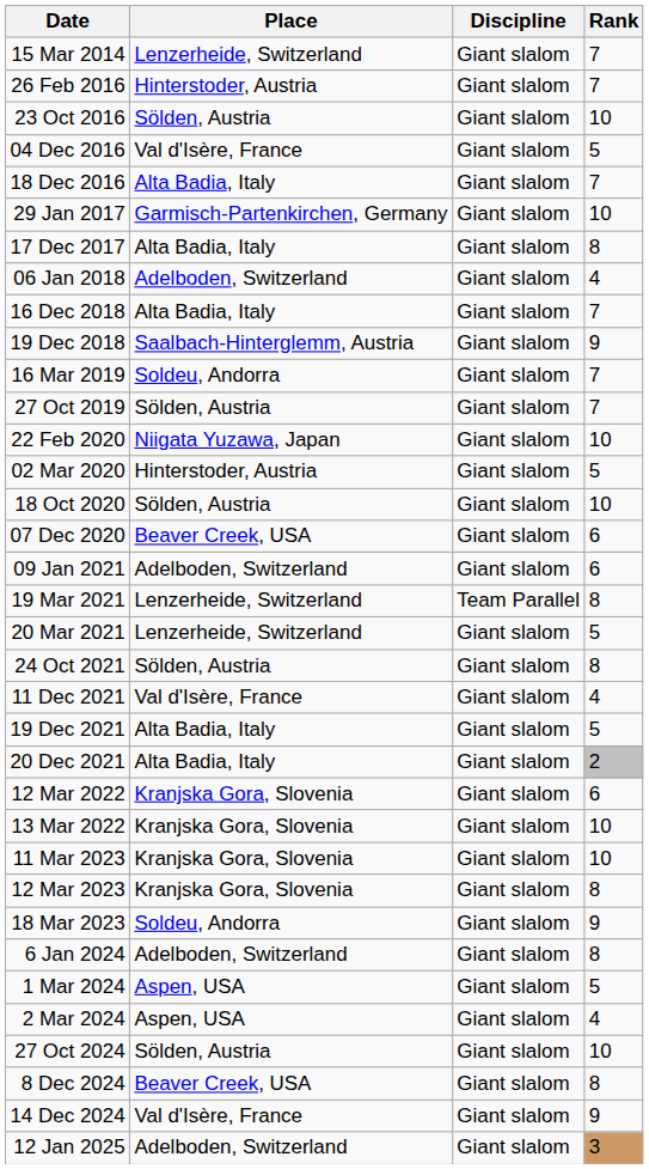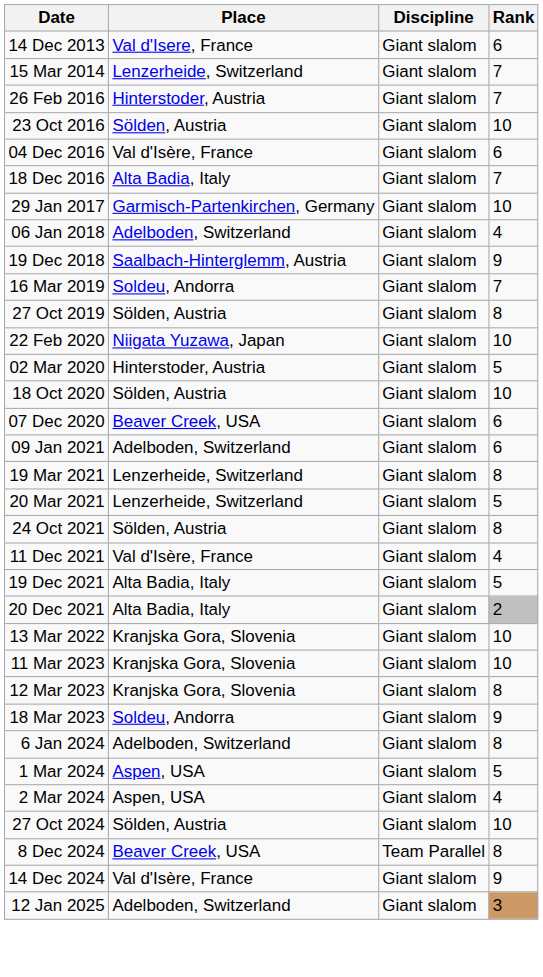+ row: 14 Dec 2013 | Val d'Isere, France | Giant slalom | 6
04 Dec 2016 | Rank: 5 -> 6
- row: 17 Dec 2017 | Alta Badia, Italy | Giant slalom | 8
- row: 16 Dec 2018 | Alta Badia, Italy | Giant slalom | 7
27 Oct 2019 | Rank: 7 -> 8
19 Mar 2021 | Discipline: Team Parallel -> Giant slalom
- row: 12 Mar 2022 | Kranjska Gora, Slovenia | Giant slalom | 6
8 Dec 2024 | Discipline: Giant slalom -> Team Parallel
